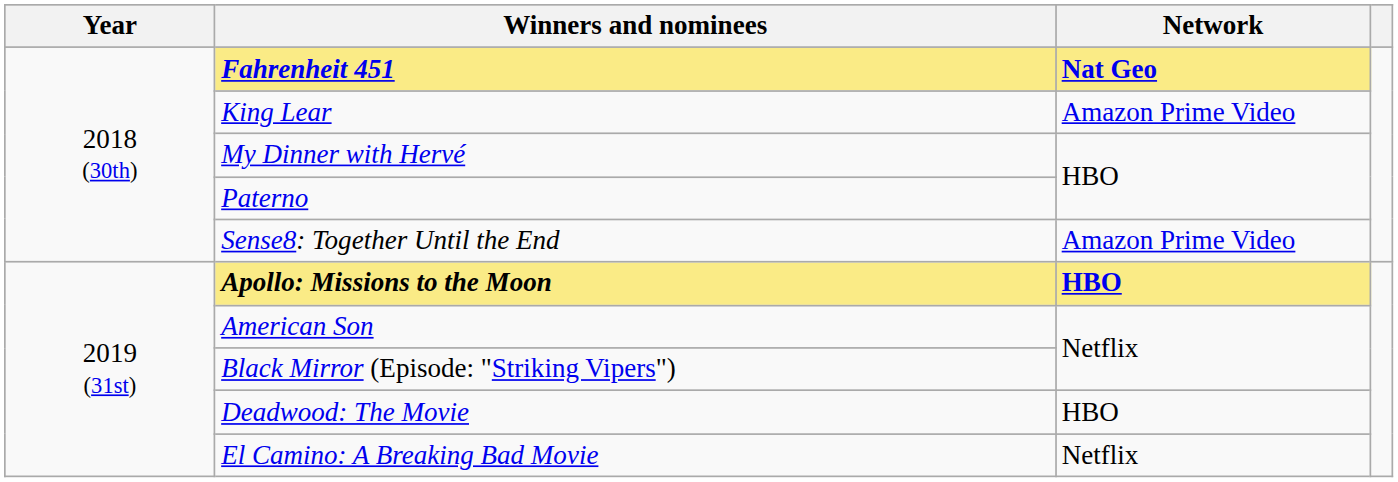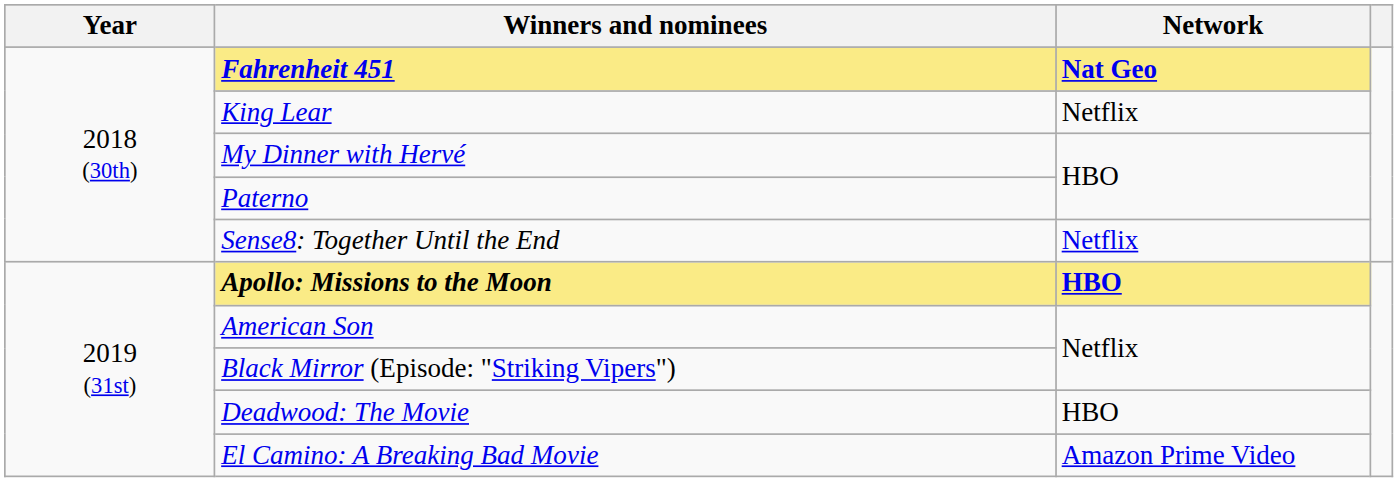King Lear | Network: Amazon Prime Video -> Netflix
Sense8: Together Until the End | Network: Amazon Prime Video -> Netflix
El Camino: A Breaking Bad Movie | Network: Netflix -> Amazon Prime Video
